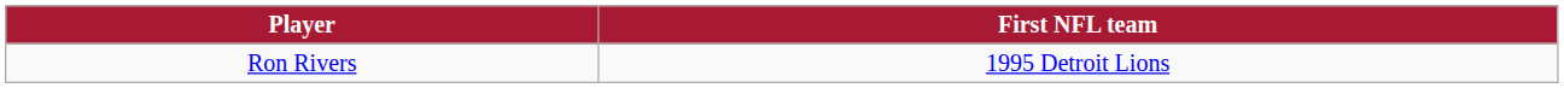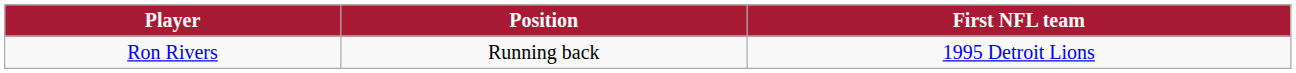+ column: Position | Running back
